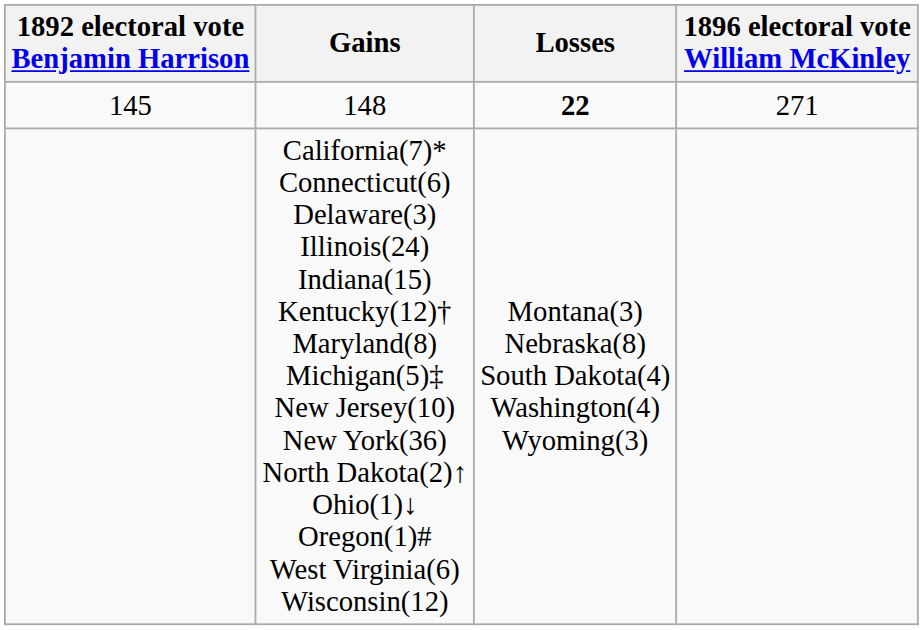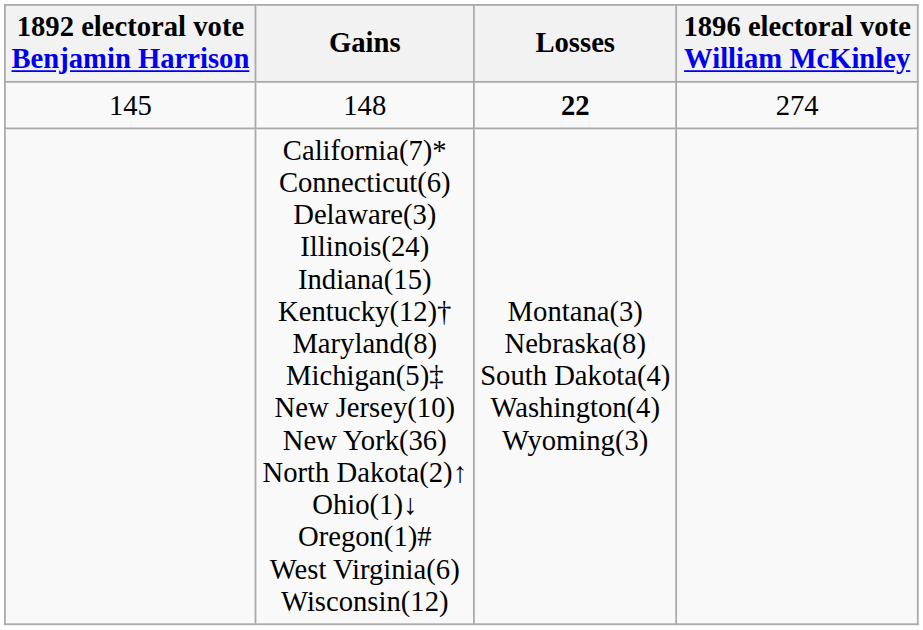148 | 1896 electoral vote William McKinley: 271 -> 274
